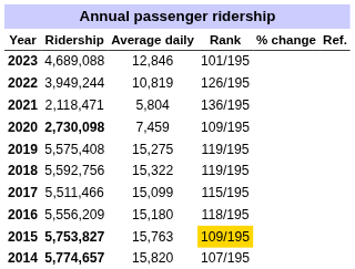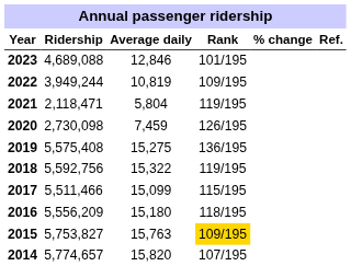2022 | Rank: 126/195 -> 109/195
2021 | Rank: 136/195 -> 119/195
2020 | Ridership: bold -> normal
2020 | Rank: 109/195 -> 126/195
2019 | Rank: 119/195 -> 136/195
2015 | Ridership: bold -> normal
2014 | Ridership: bold -> normal
